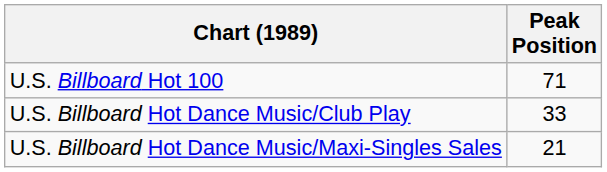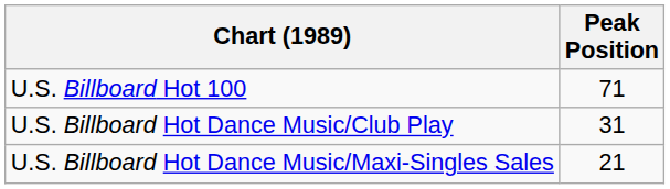U.S. Billboard Hot Dance Music/Club Play | Peak Position: 33 -> 31
